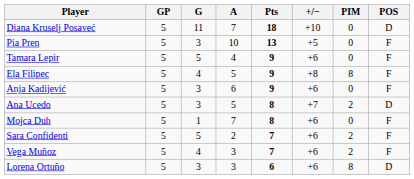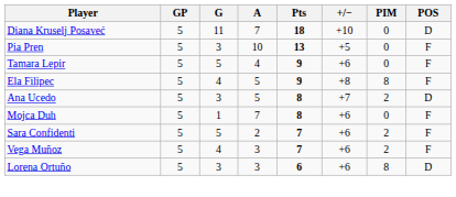- row: Anja Kadijević | 5 | 3 | 6 | 9 | +6 | 0 | F
